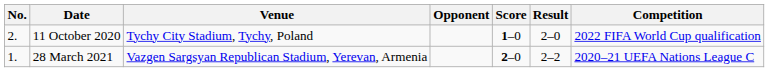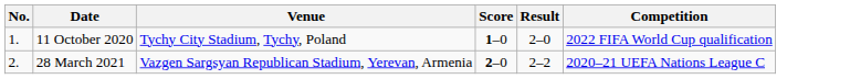- column: Opponent
11 October 2020 | No.: 2. -> 1.
28 March 2021 | No.: 1. -> 2.
